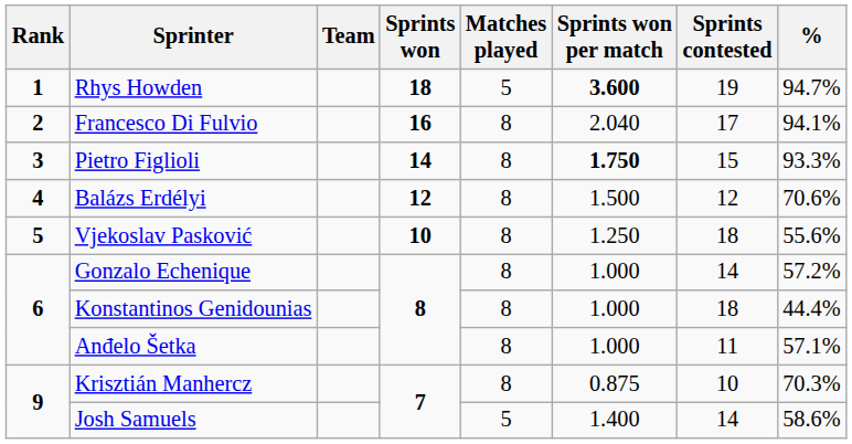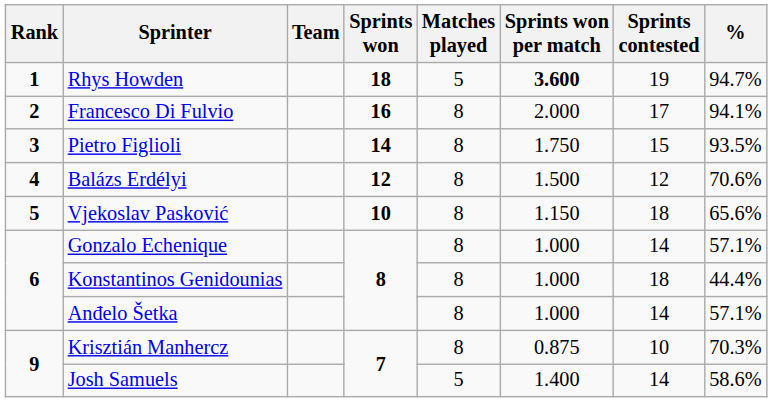Francesco Di Fulvio | Sprints won per match: 2.040 -> 2.000
Pietro Figlioli | Sprints won per match: bold -> normal
Pietro Figlioli | %: 93.3% -> 93.5%
Vjekoslav Pasković | Sprints won per match: 1.250 -> 1.150
Vjekoslav Pasković | %: 55.6% -> 65.6%
Gonzalo Echenique | %: 57.2% -> 57.1%
Anđelo Šetka | Sprints contested: 11 -> 14
